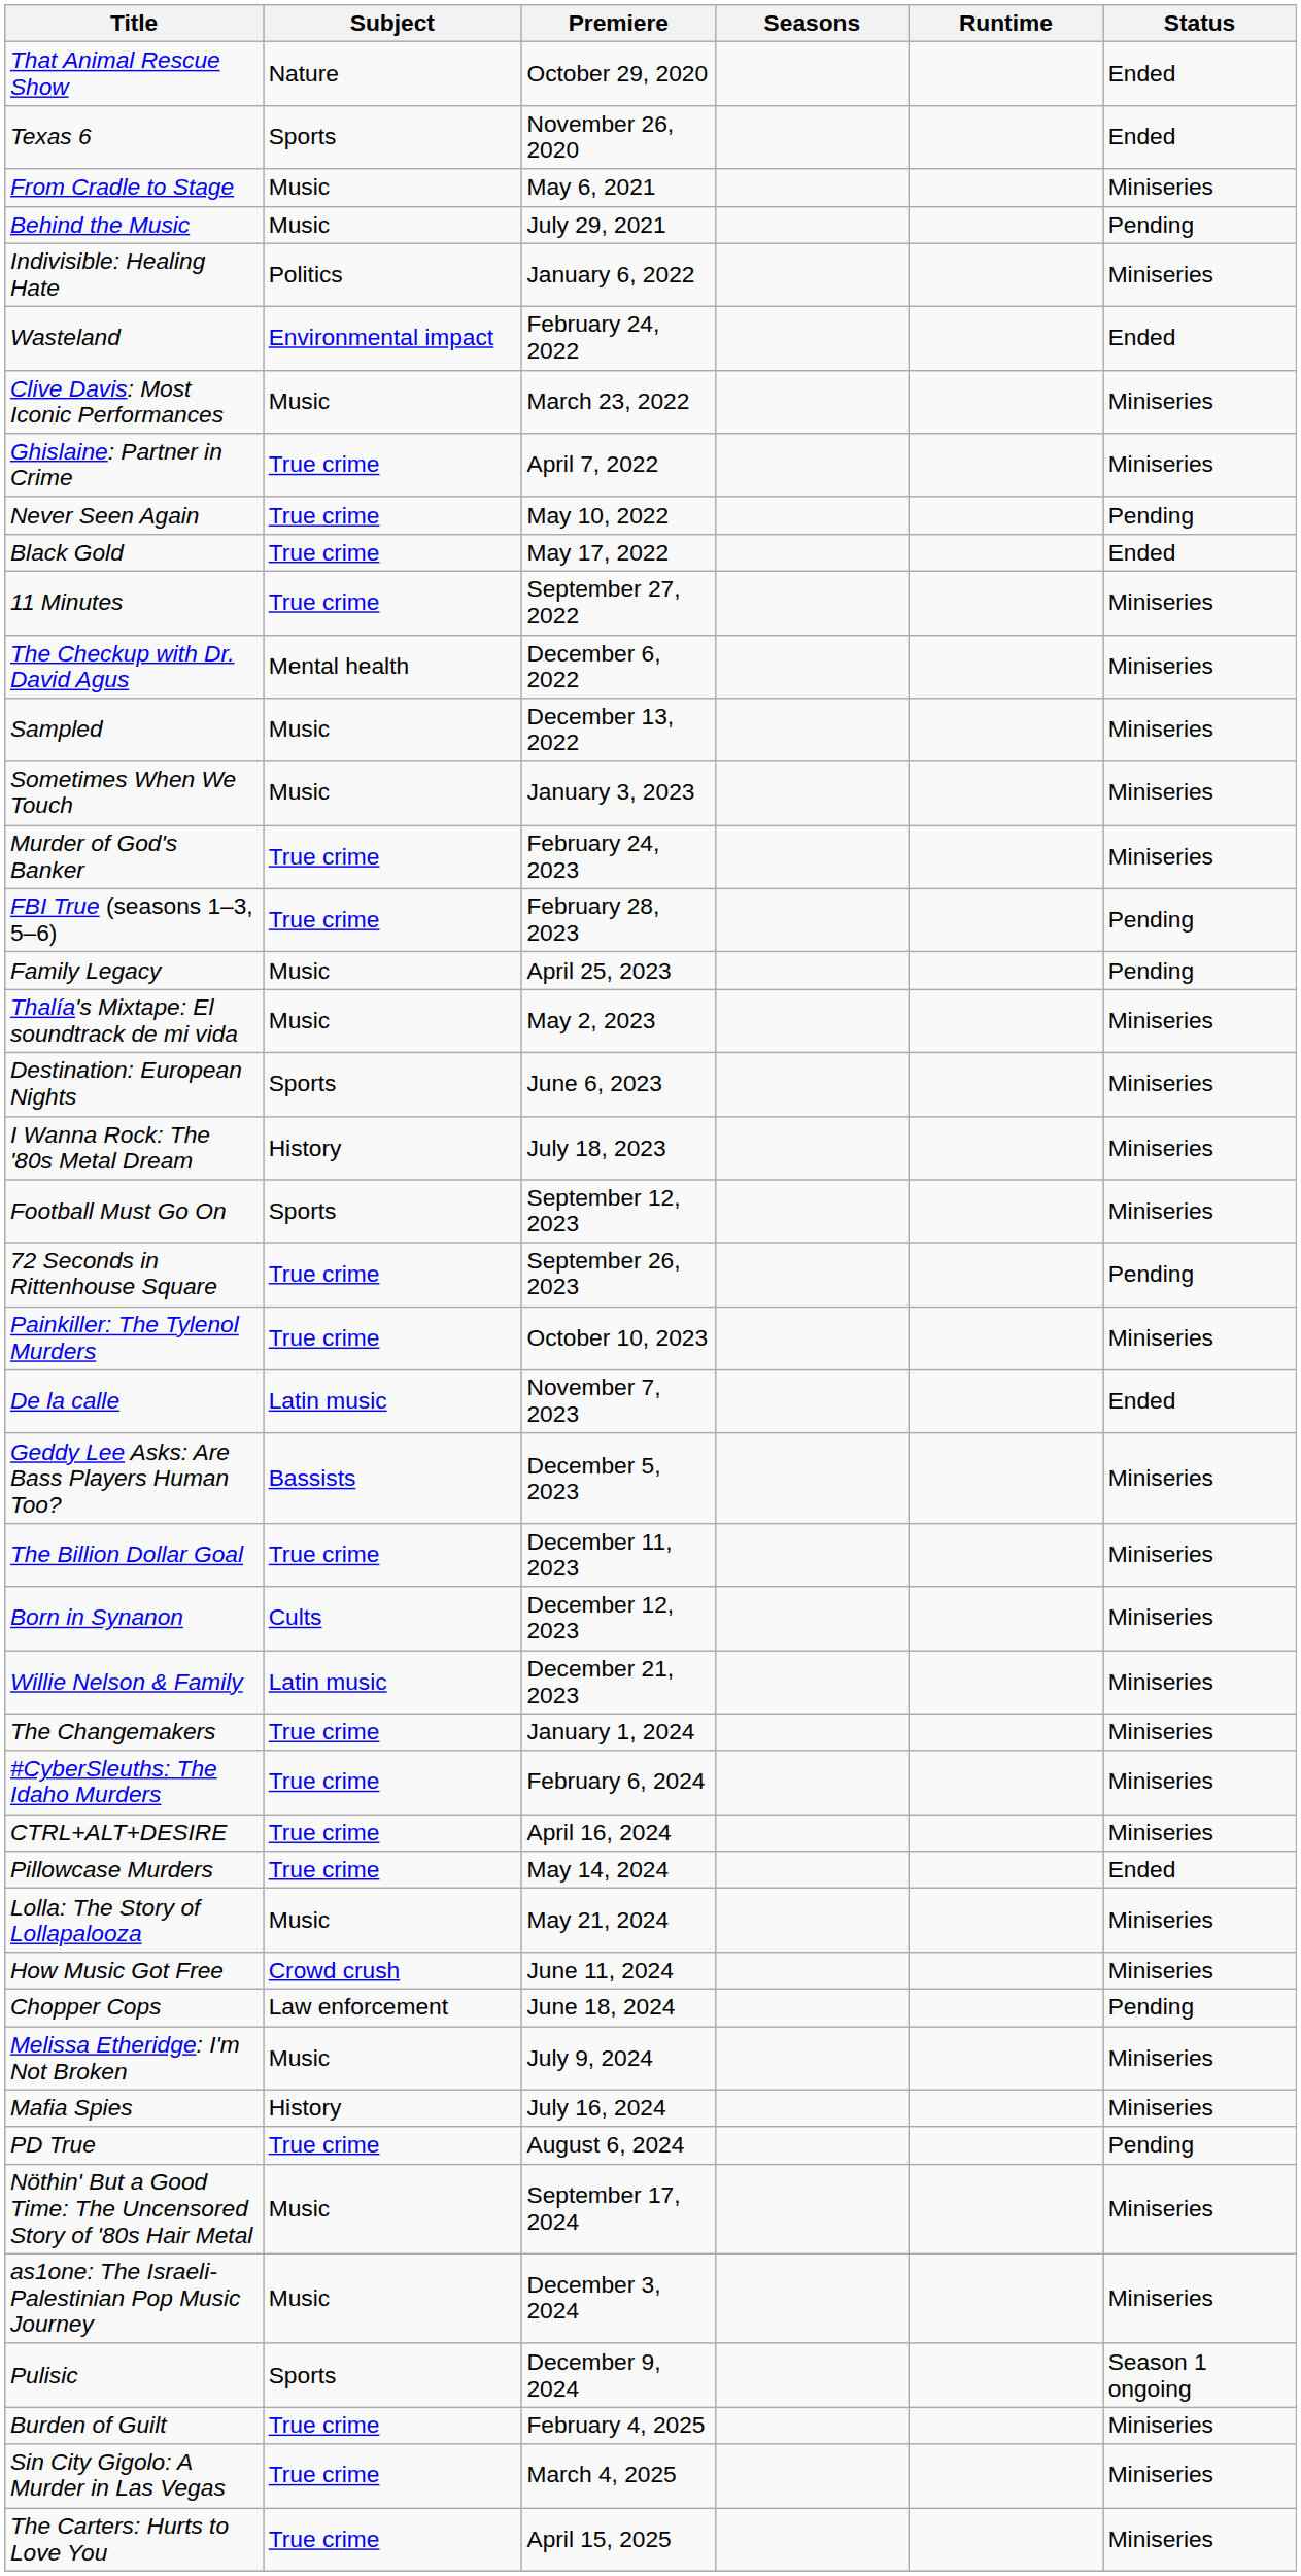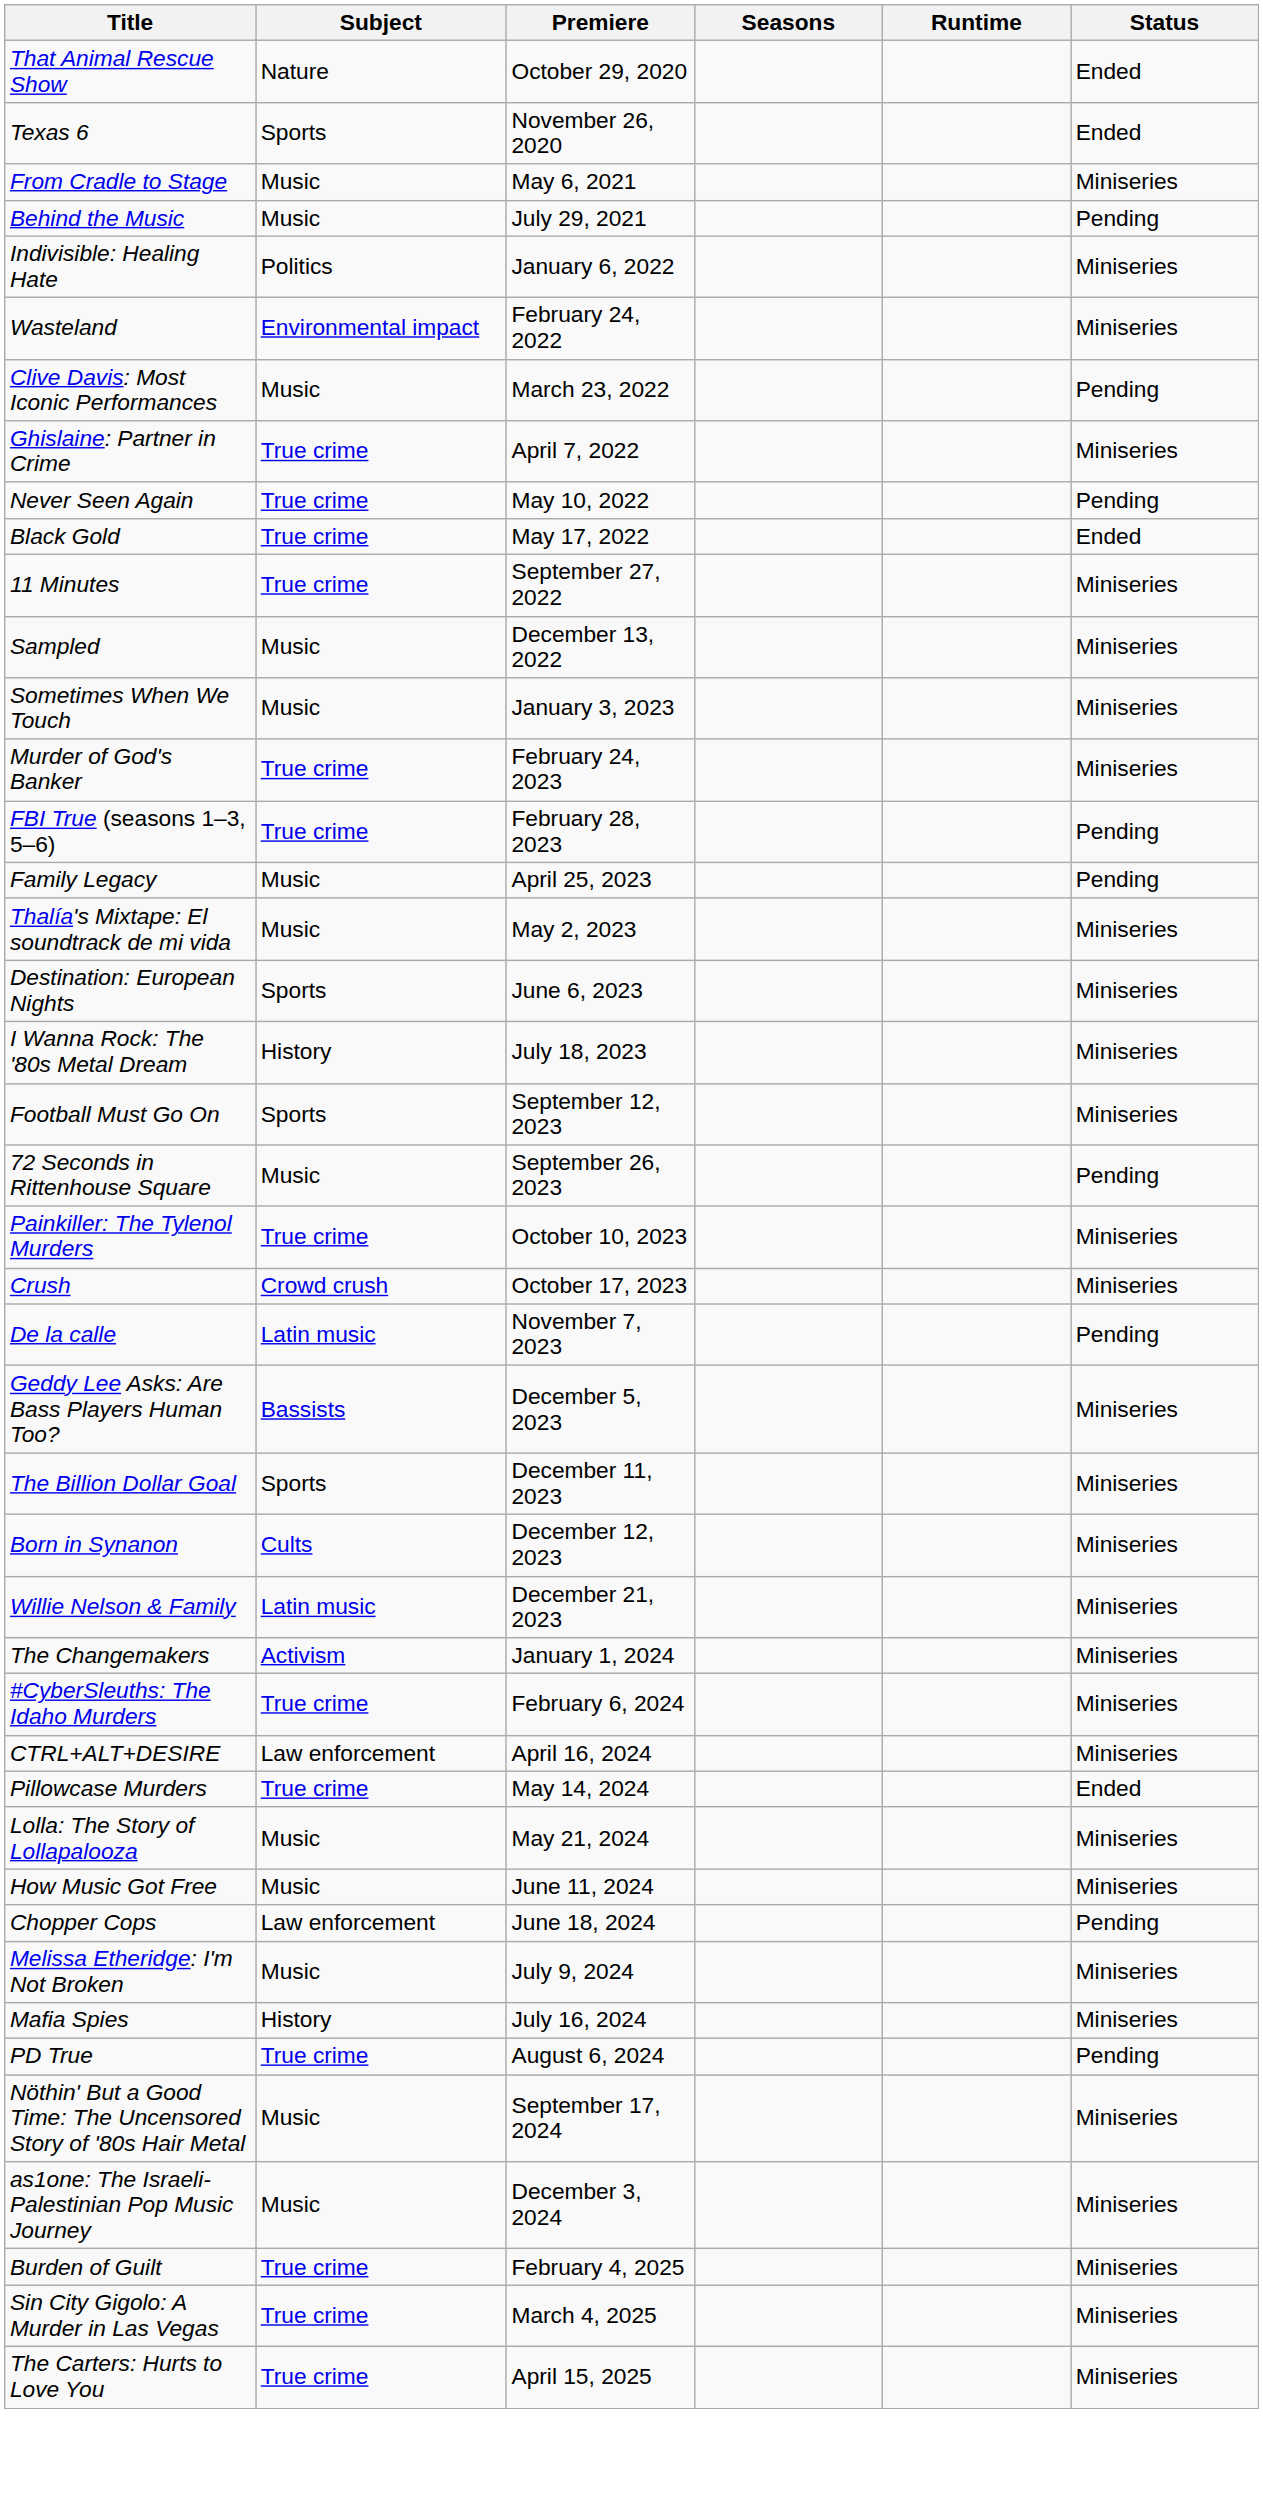Wasteland | Status: Ended -> Miniseries
Clive Davis: Most Iconic Performances | Status: Miniseries -> Pending
- row: The Checkup with Dr. David Agus | Mental health | December 6, 2022 | Miniseries
72 Seconds in Rittenhouse Square | Subject: True crime -> Music
+ row: Crush | Crowd crush | October 17, 2023 | Miniseries
De la calle | Status: Ended -> Pending
The Billion Dollar Goal | Subject: True crime -> Sports
The Changemakers | Subject: True crime -> Activism
CTRL+ALT+DESIRE | Subject: True crime -> Law enforcement
How Music Got Free | Subject: Crowd crush -> Music
- row: Pulisic | Sports | December 9, 2024 | Season 1 ongoing
